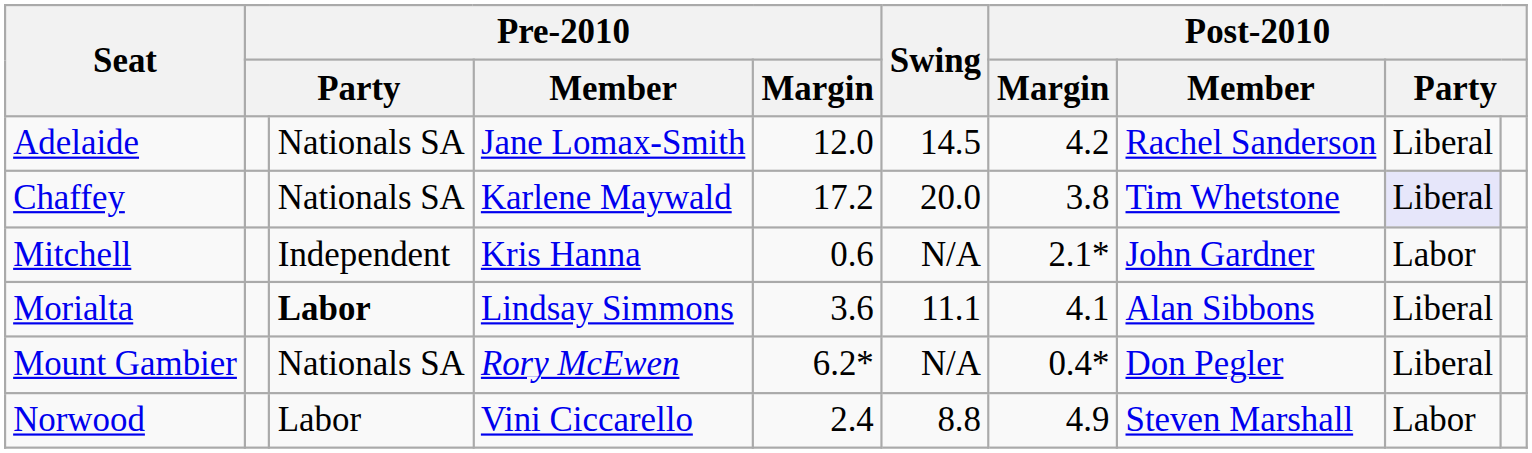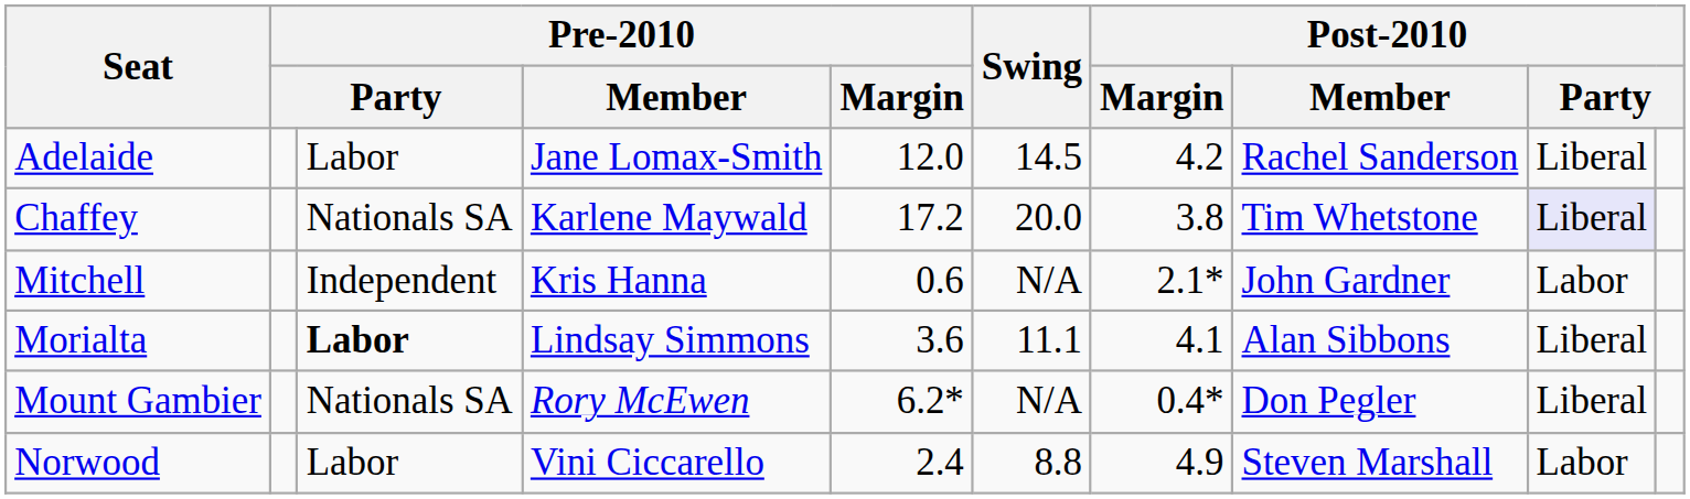Adelaide | column 3: Nationals SA -> Labor
